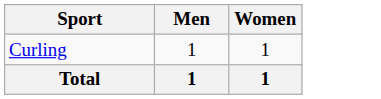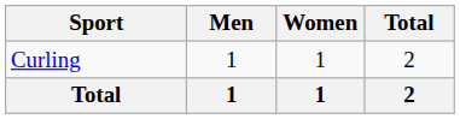+ column: Total | 2 | 2
